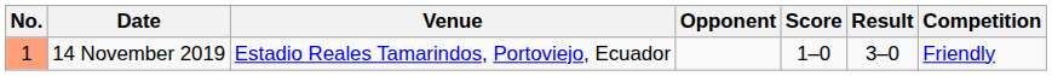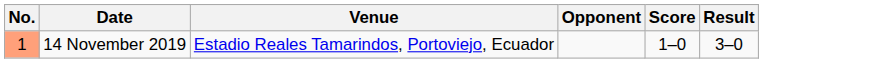- column: Competition | Friendly
